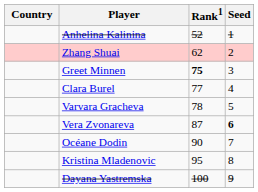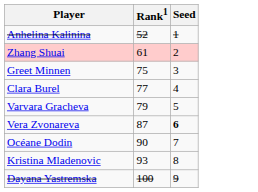- column: Country
Zhang Shuai | Rank1: 62 -> 61
Greet Minnen | Rank1: bold -> normal
Varvara Gracheva | Rank1: 78 -> 79
Kristina Mladenovic | Rank1: 95 -> 93
